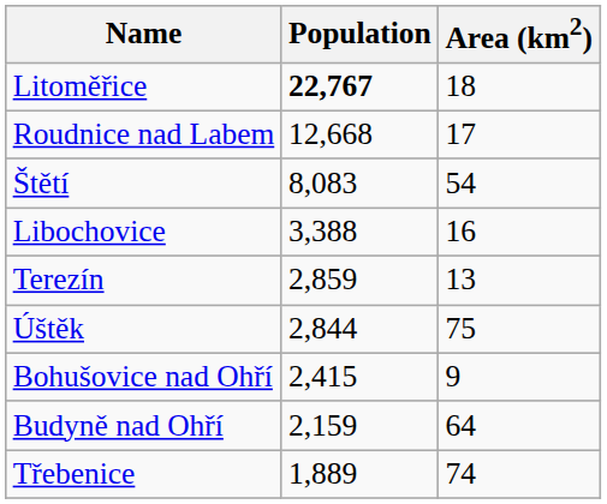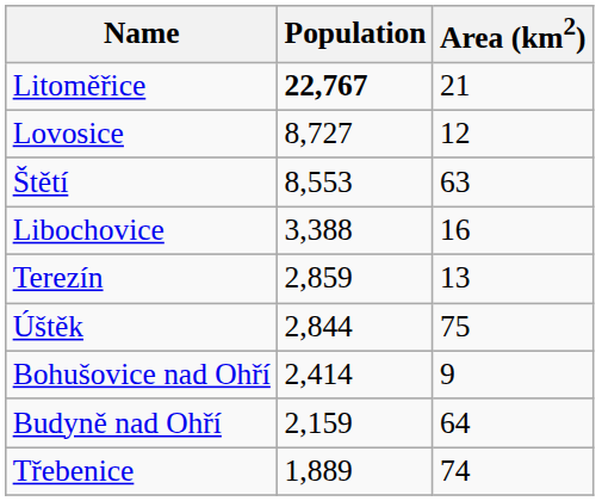Litoměřice | Area (km2): 18 -> 21
- row: Roudnice nad Labem | 12,668 | 17
+ row: Lovosice | 8,727 | 12
Štětí | Population: 8,083 -> 8,553
Štětí | Area (km2): 54 -> 63
Bohušovice nad Ohří | Population: 2,415 -> 2,414
